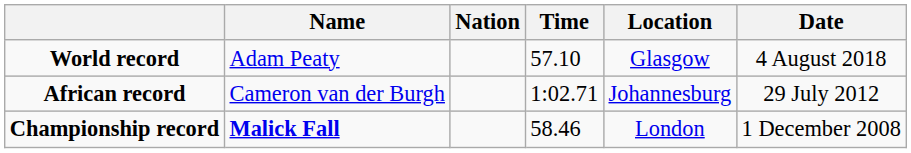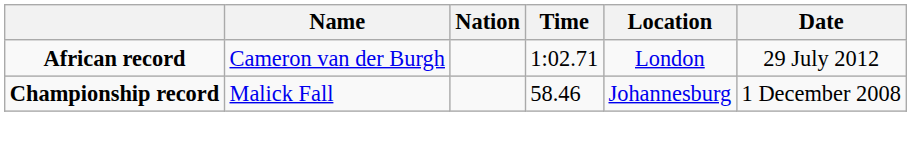- row: World record | Adam Peaty | 57.10 | Glasgow | 4 August 2018
African record | Location: Johannesburg -> London
Championship record | Name: bold -> normal
Championship record | Location: London -> Johannesburg
